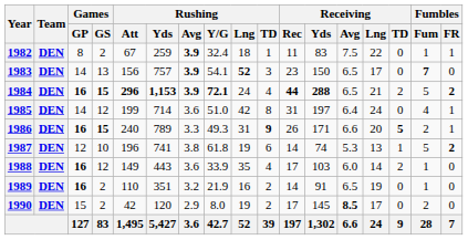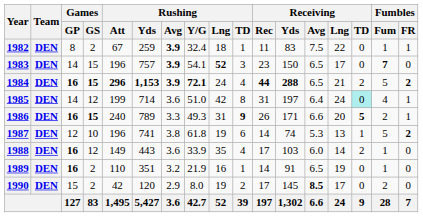1983 | Games / GS: 13 -> 15
1983 | Rushing / Att: 156 -> 196
1985 | Receiving / TD: no background -> paleturquoise background
1989 | Rushing / TD: 2 -> 1
